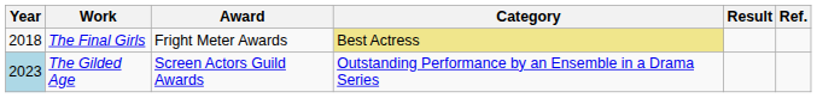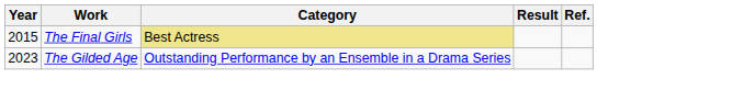- column: Award | Fright Meter Awards | Screen Actors Guild Awards
The Final Girls | Year: 2018 -> 2015
The Gilded Age | Year: lightblue background -> no background
